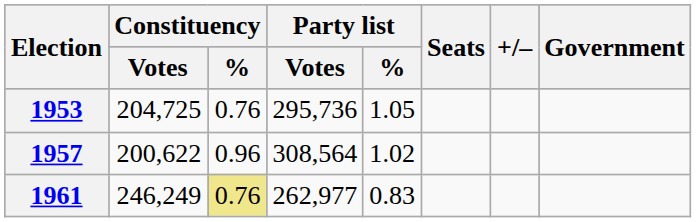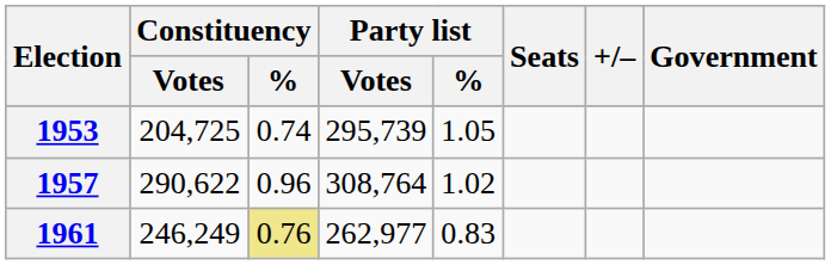1953 | Constituency / %: 0.76 -> 0.74
1953 | Party list / Votes: 295,736 -> 295,739
1957 | Constituency / Votes: 200,622 -> 290,622
1957 | Party list / Votes: 308,564 -> 308,764
